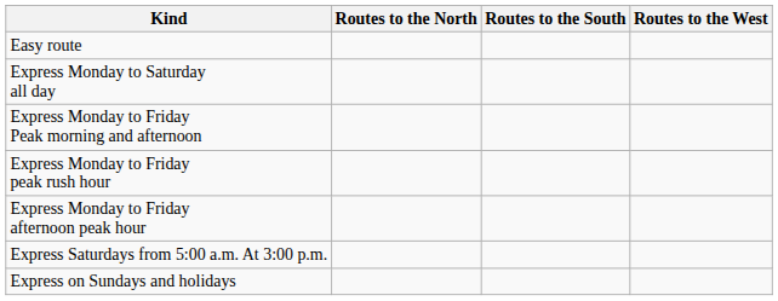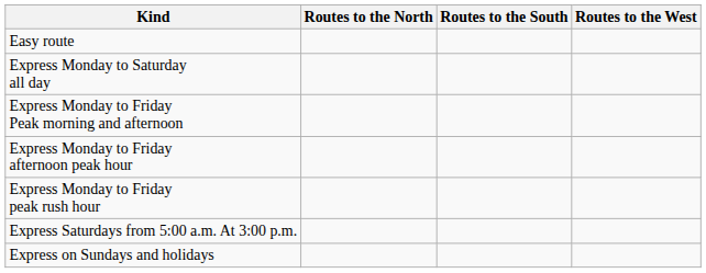rows swapped: Express Monday to Friday peak rush hour <-> Express Monday to Friday afternoon peak hour
